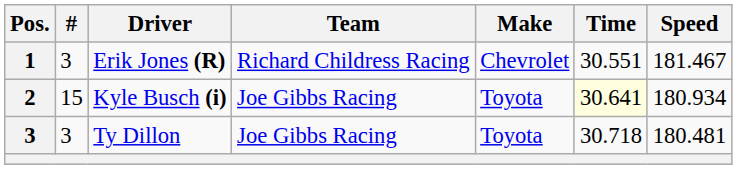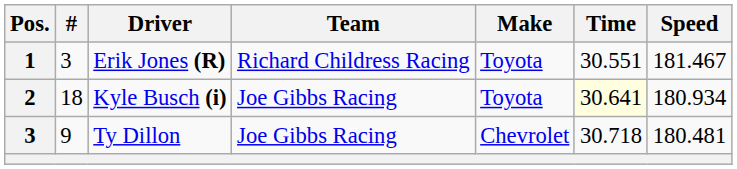Erik Jones (R) | Make: Chevrolet -> Toyota
Kyle Busch (i) | #: 15 -> 18
Ty Dillon | #: 3 -> 9
Ty Dillon | Make: Toyota -> Chevrolet
